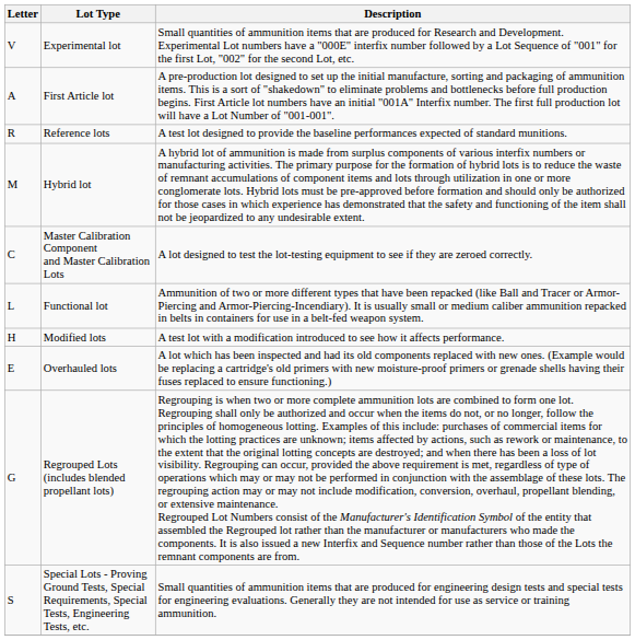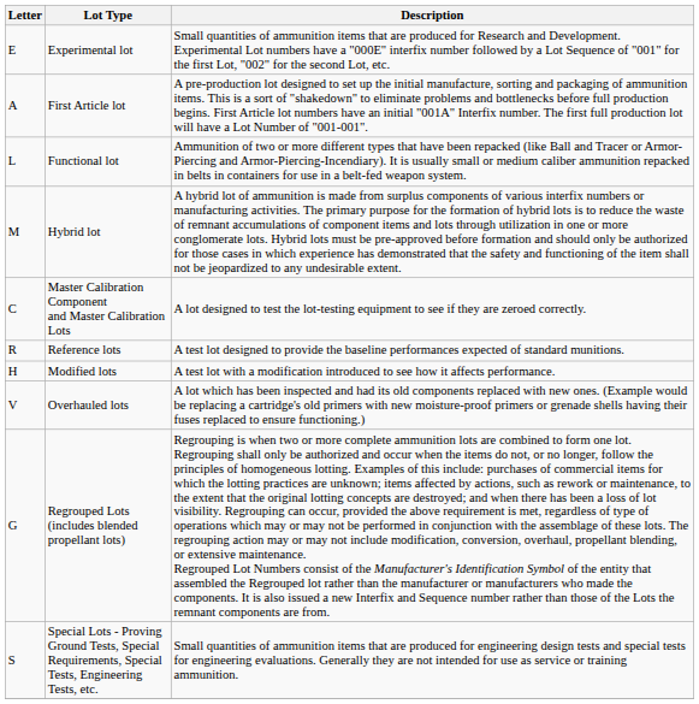Experimental lot | Letter: V -> E
rows swapped: Functional lot <-> Reference lots
Overhauled lots | Letter: E -> V
